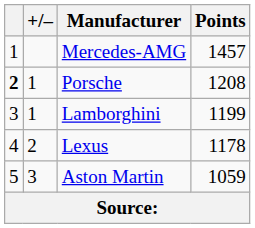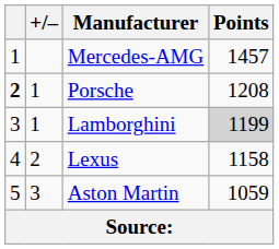Lamborghini | Points: no background -> lightgrey background
Lexus | Points: 1178 -> 1158
